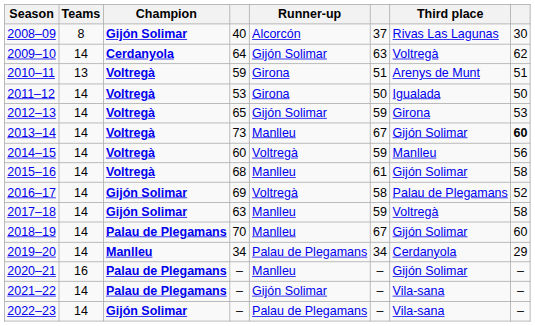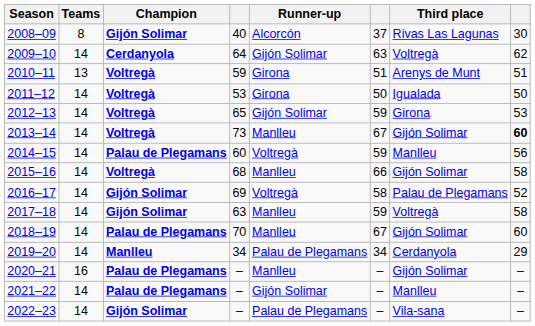2014–15 | Champion: Voltregà -> Palau de Plegamans
2015–16 | column 6: 61 -> 66
2021–22 | Third place: Vila-sana -> Manlleu
